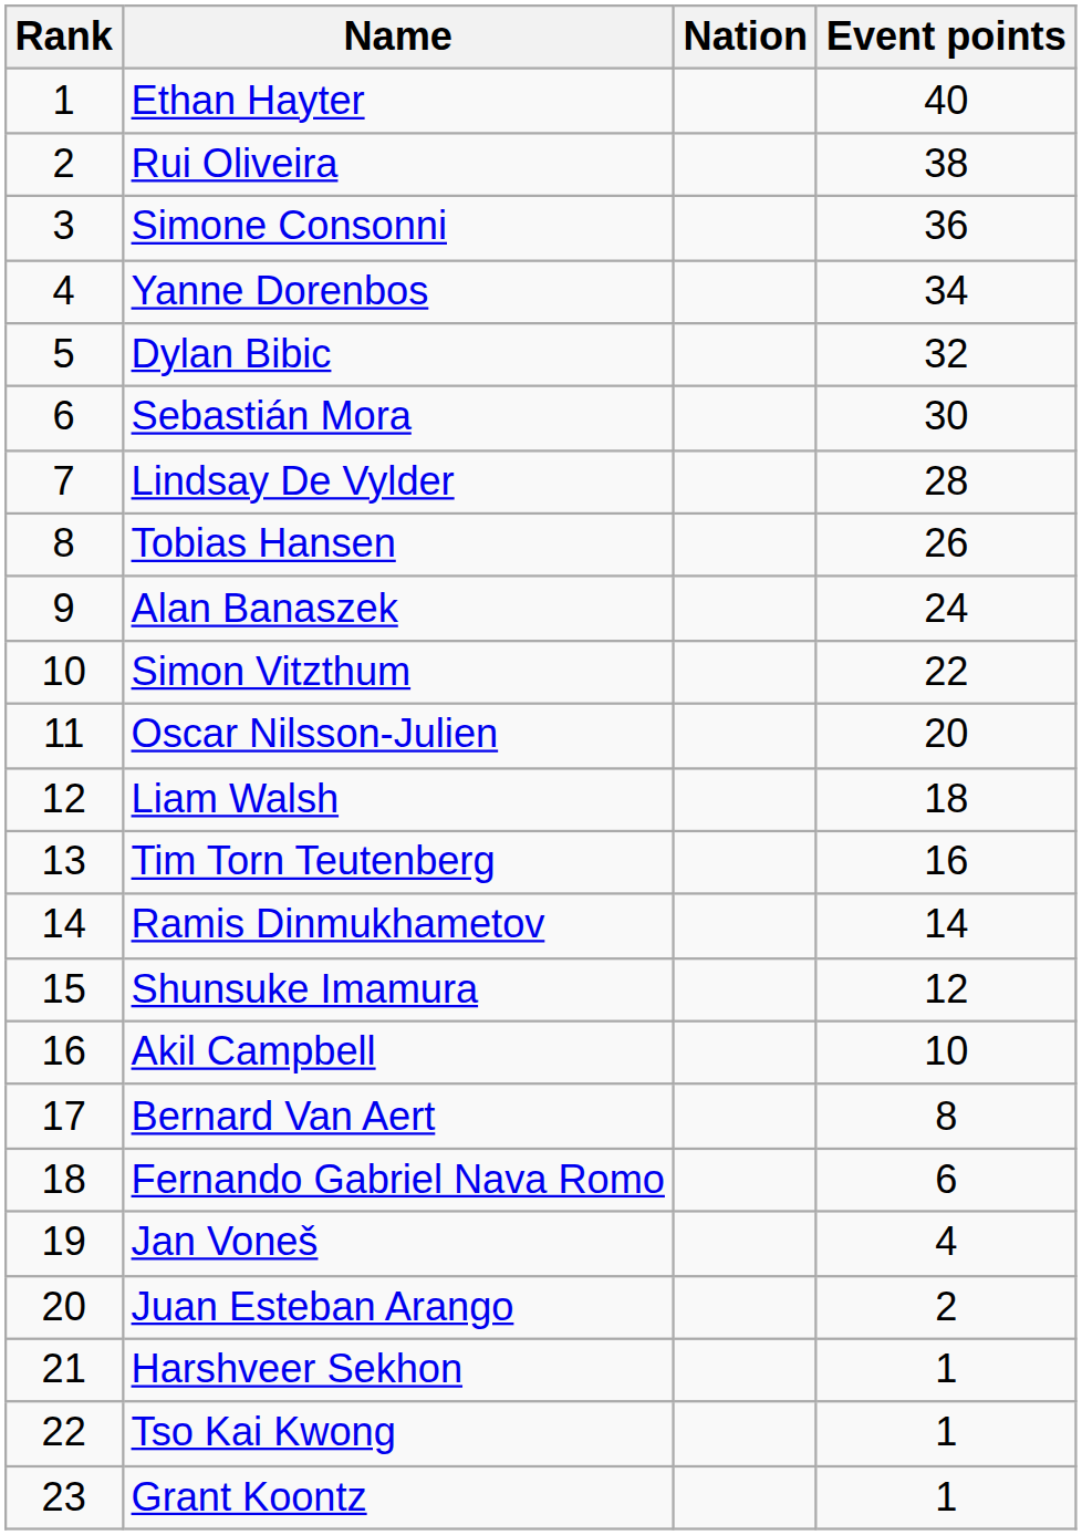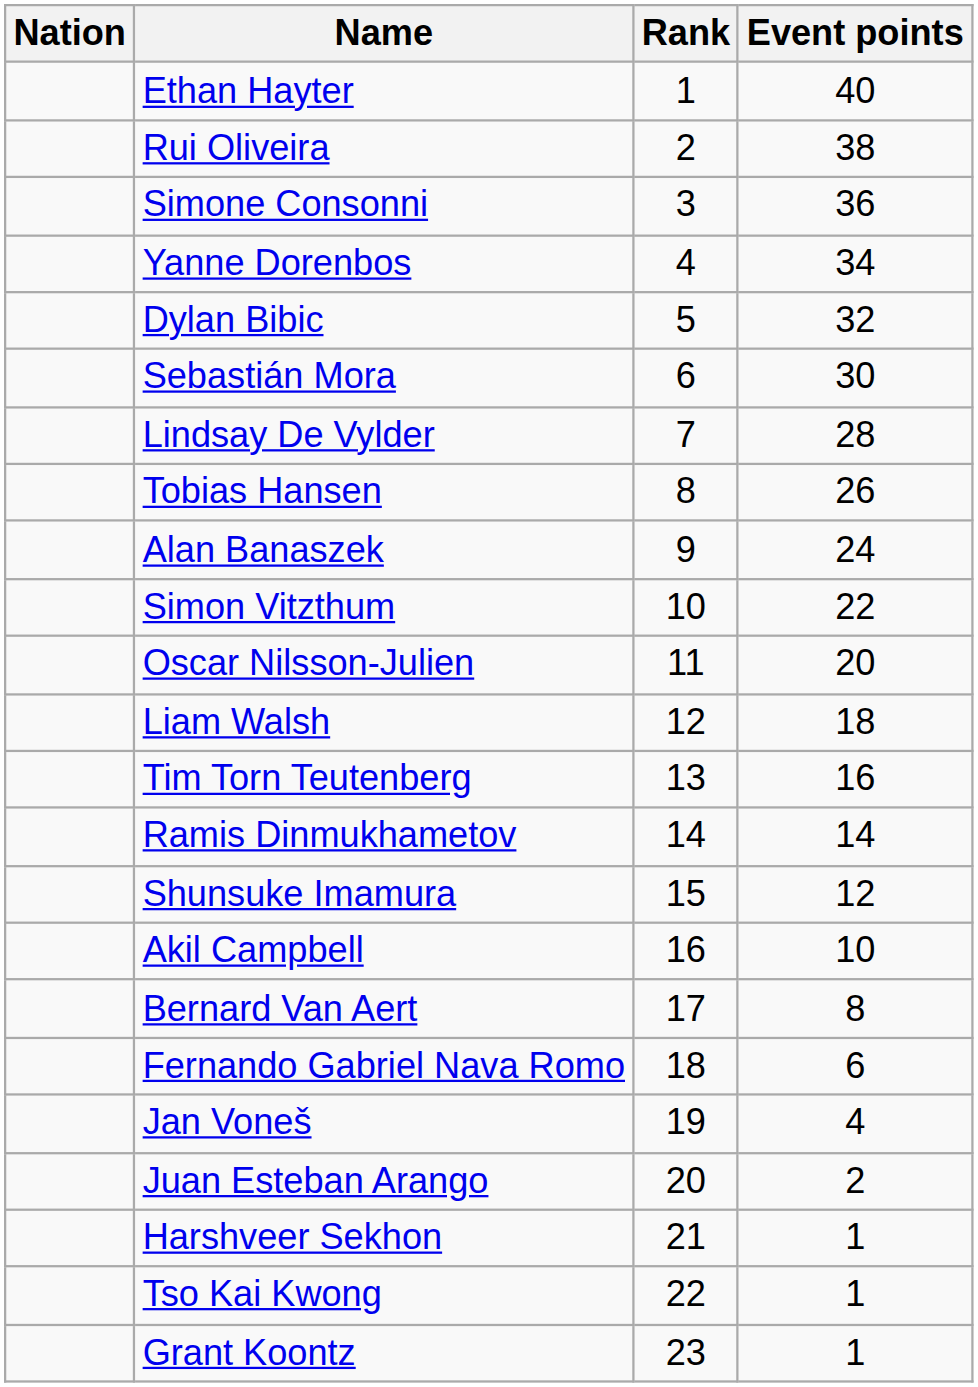columns swapped: Rank <-> Nation
